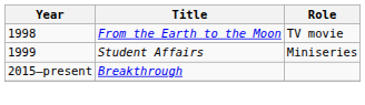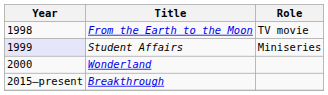Student Affairs | Year: no background -> lavender background
+ row: 2000 | Wonderland
